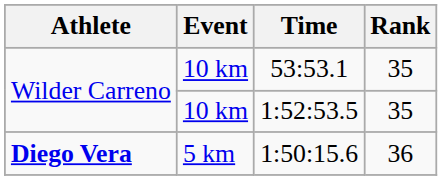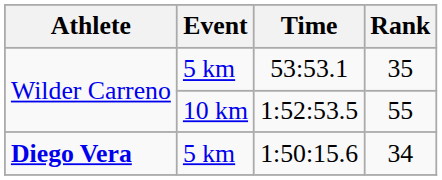53:53.1 | Event: 10 km -> 5 km
1:52:53.5 | Rank: 35 -> 55
1:50:15.6 | Rank: 36 -> 34
